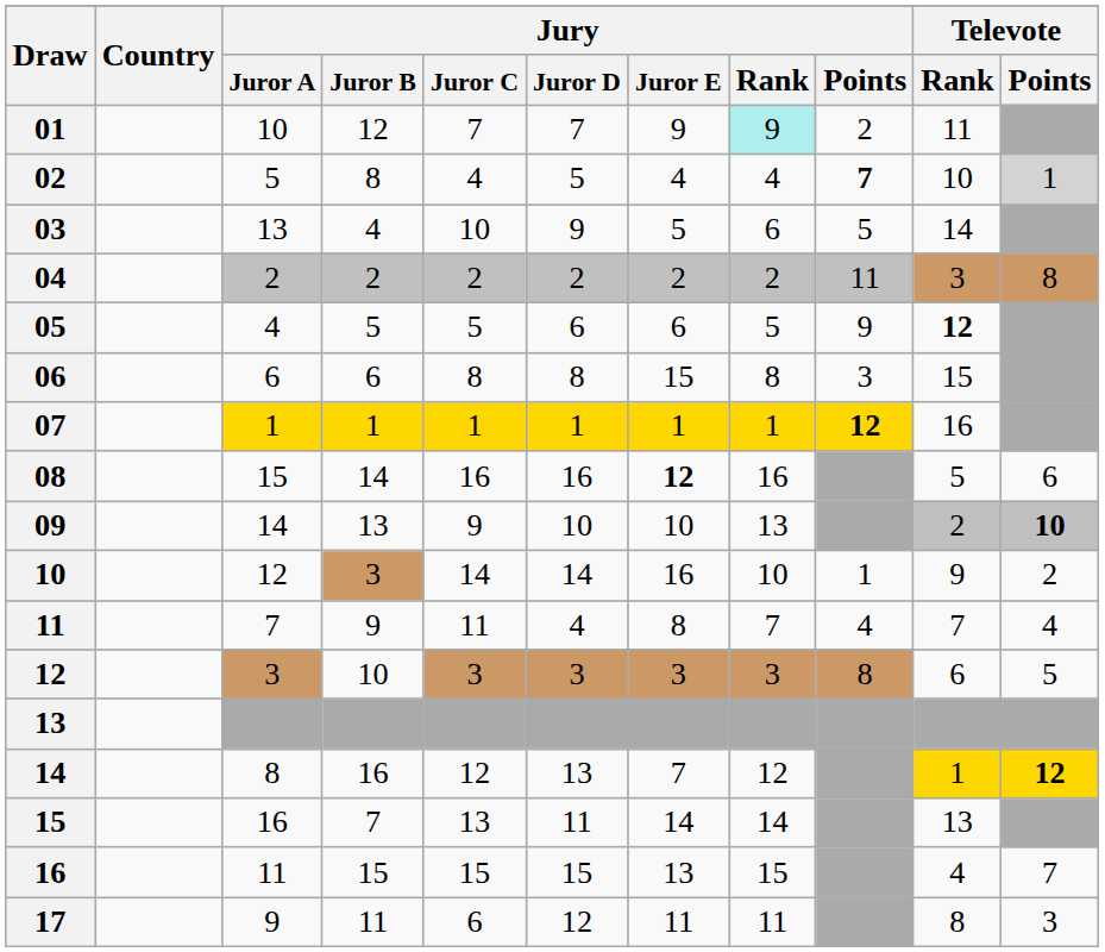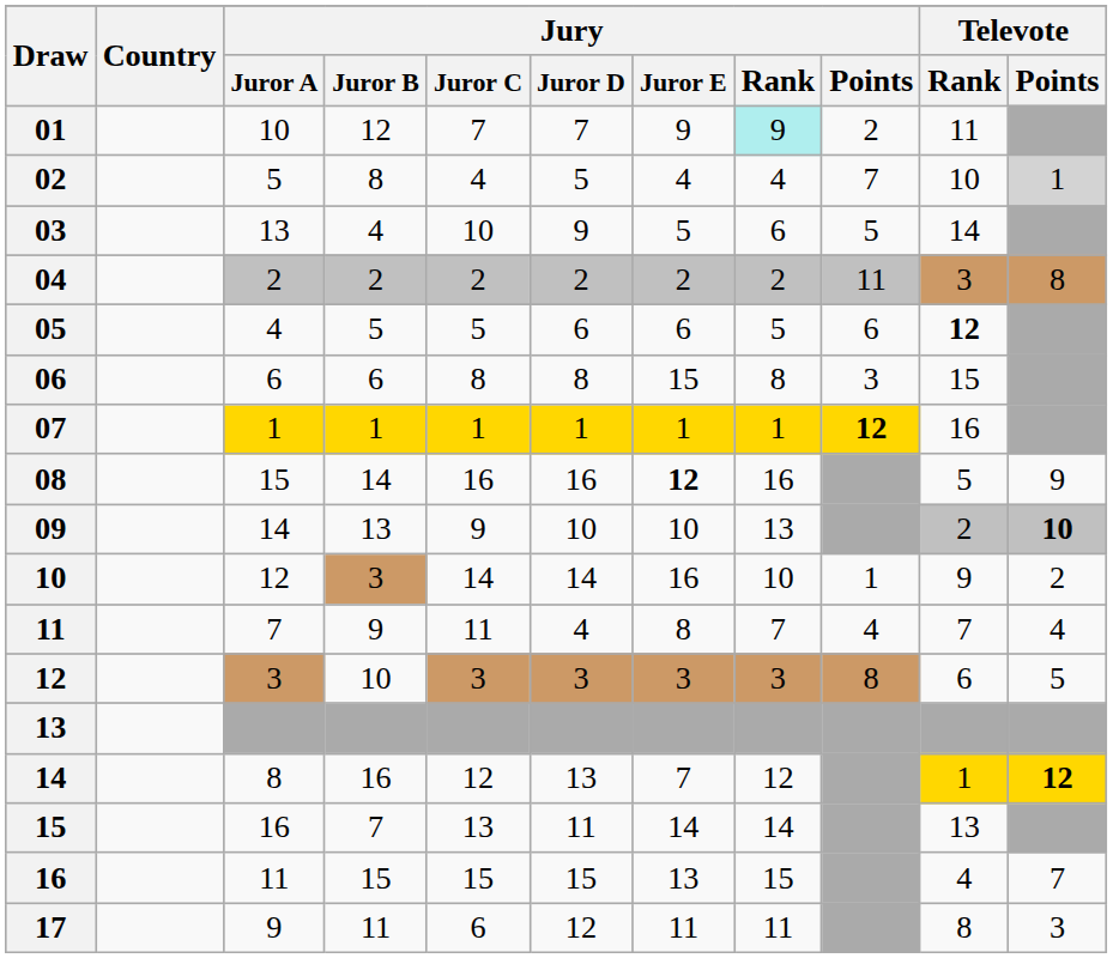02 | Jury / Points: bold -> normal
05 | Jury / Points: 9 -> 6
08 | Televote / Points: 6 -> 9
